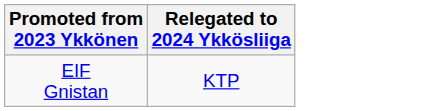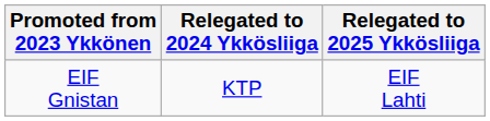+ column: Relegated to 2025 Ykkösliiga | EIF Lahti
